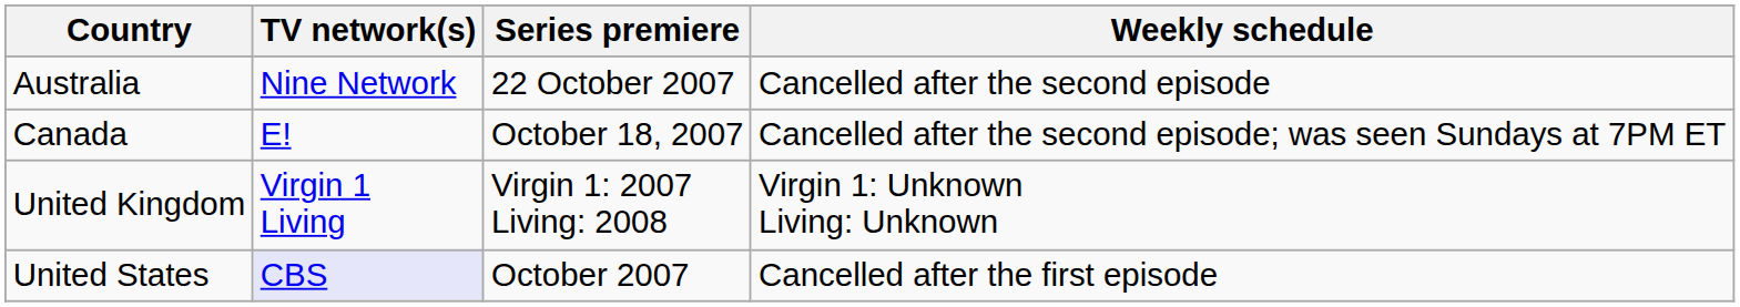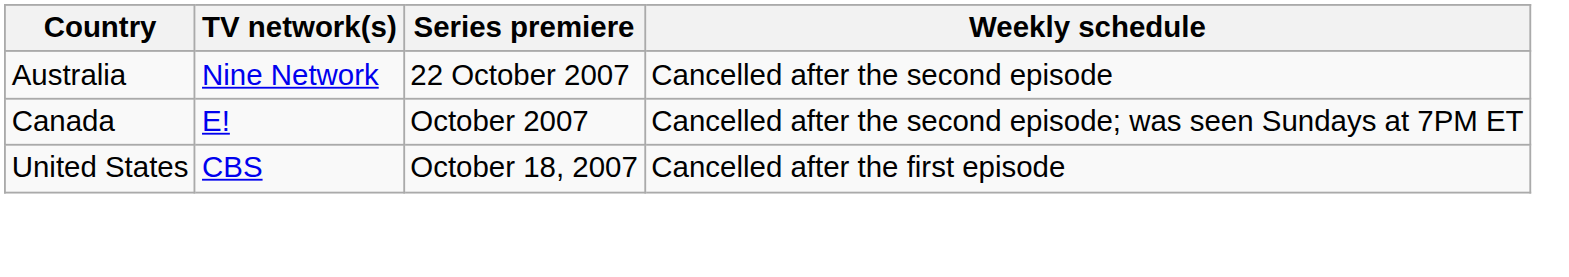Canada | Series premiere: October 18, 2007 -> October 2007
- row: United Kingdom | Virgin 1 Living | Virgin 1: 2007 Living: 2008 | Virgin 1: Unknown Living: Unknown
United States | TV network(s): lavender background -> no background
United States | Series premiere: October 2007 -> October 18, 2007
